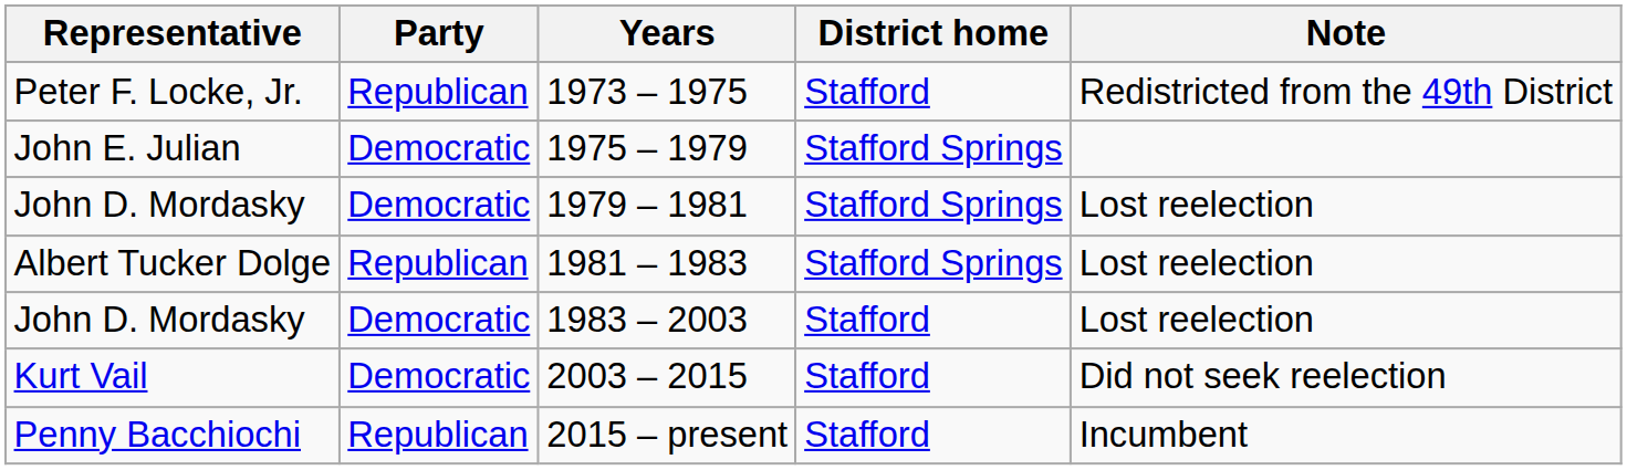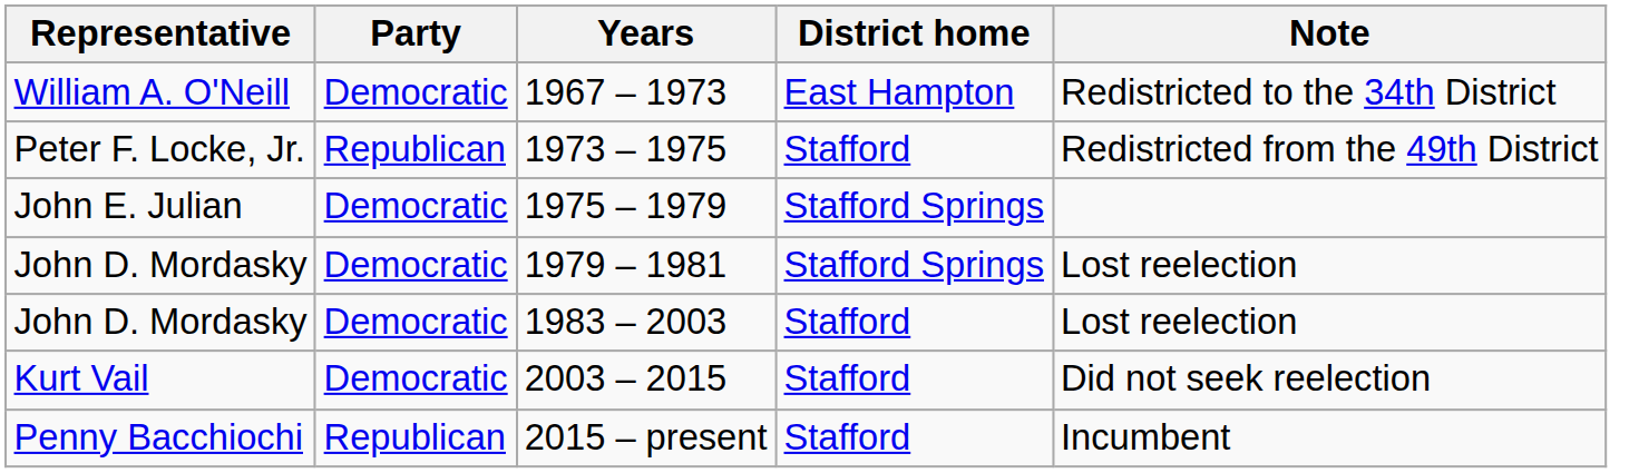+ row: William A. O'Neill | Democratic | 1967 – 1973 | East Hampton | Redistricted to the 34th District
- row: Albert Tucker Dolge | Republican | 1981 – 1983 | Stafford Springs | Lost reelection
